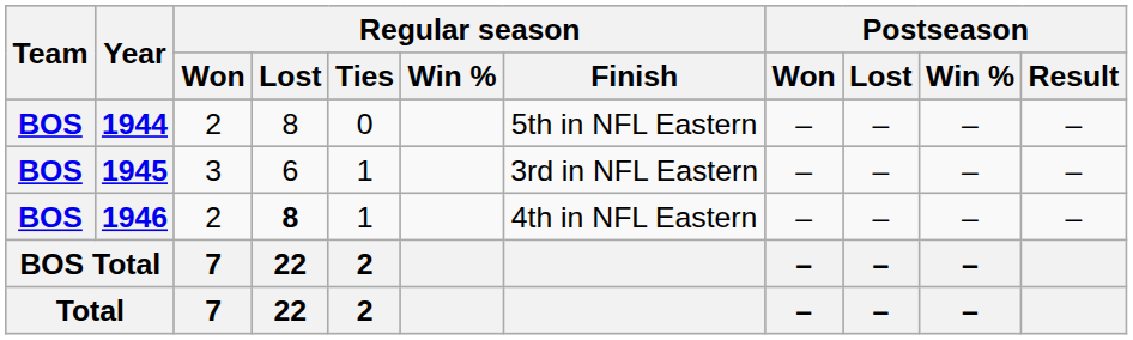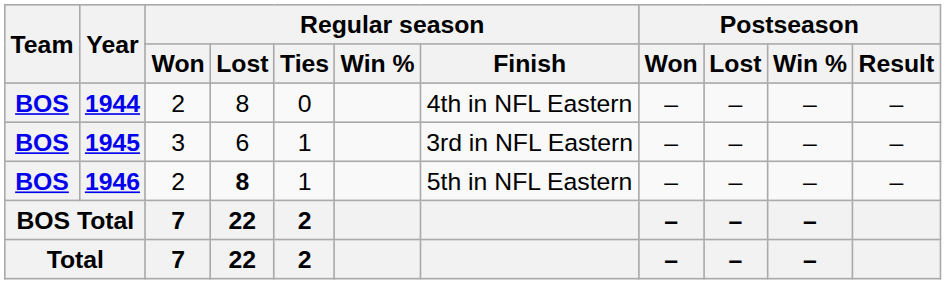1944 | Regular season / Finish: 5th in NFL Eastern -> 4th in NFL Eastern
1946 | Regular season / Finish: 4th in NFL Eastern -> 5th in NFL Eastern
